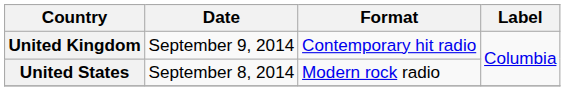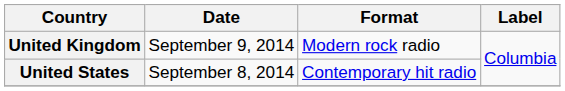United Kingdom | Format: Contemporary hit radio -> Modern rock radio
United States | Format: Modern rock radio -> Contemporary hit radio
